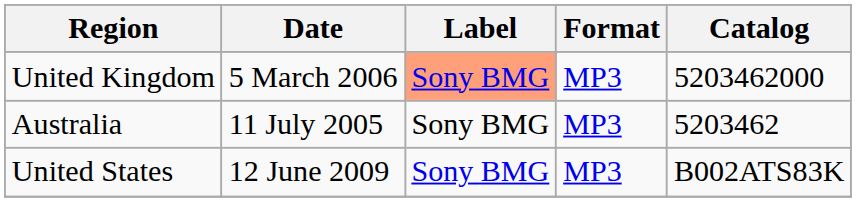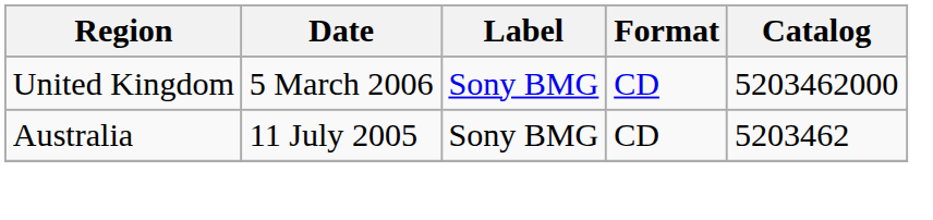United Kingdom | Label: lightsalmon background -> no background
United Kingdom | Format: MP3 -> CD
Australia | Format: MP3 -> CD
- row: United States | 12 June 2009 | Sony BMG | MP3 | B002ATS83K
